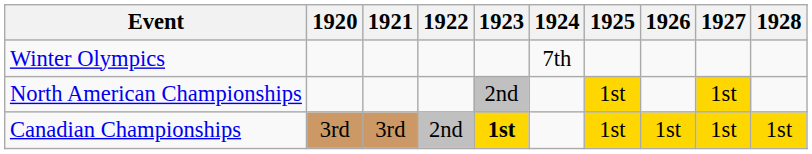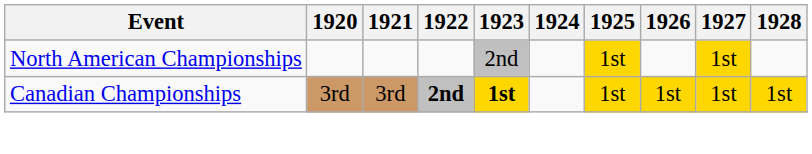- row: Winter Olympics | 7th
Canadian Championships | 1922: normal -> bold
